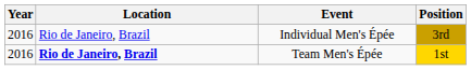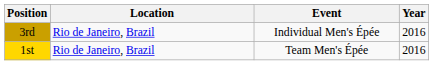columns swapped: Year <-> Position
Team Men's Épée | Location: bold -> normal
